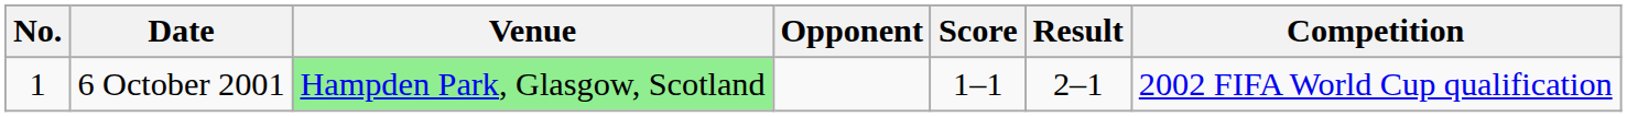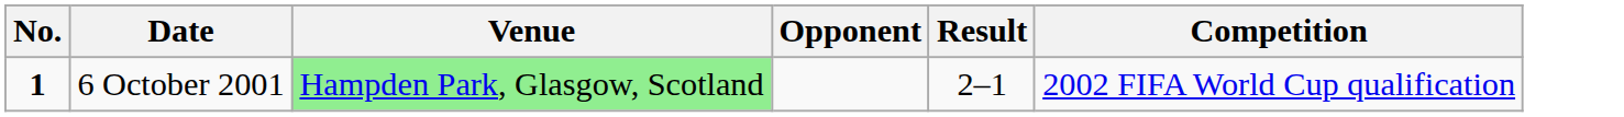- column: Score | 1–1
6 October 2001 | No.: normal -> bold
